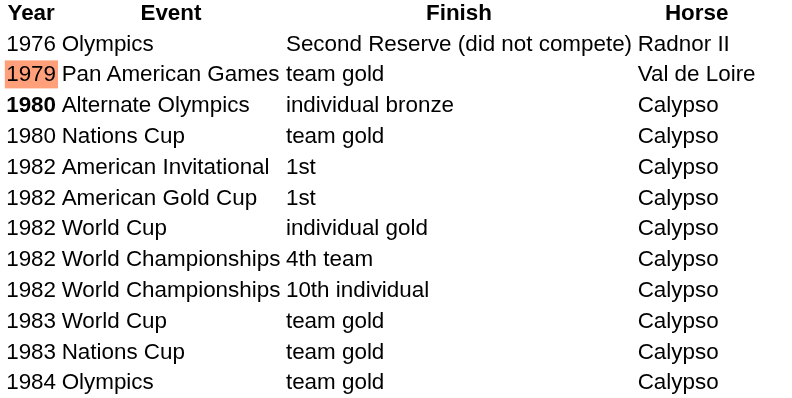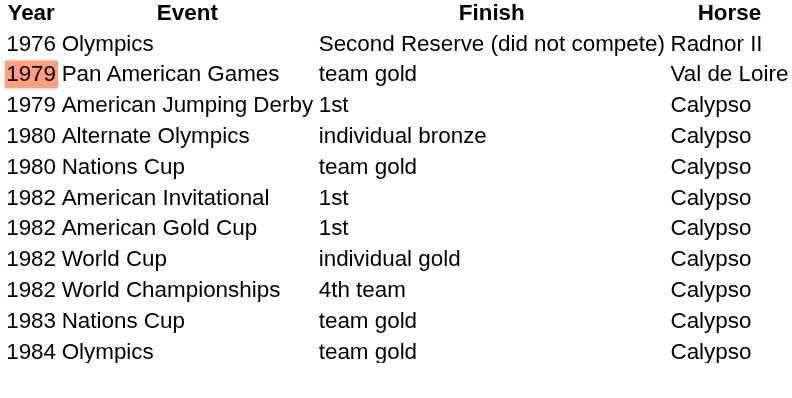+ row: 1979 | American Jumping Derby | 1st | Calypso
Alternate Olympics | Year: bold -> normal
- row: 1982 | World Championships | 10th individual | Calypso
- row: 1983 | World Cup | team gold | Calypso
